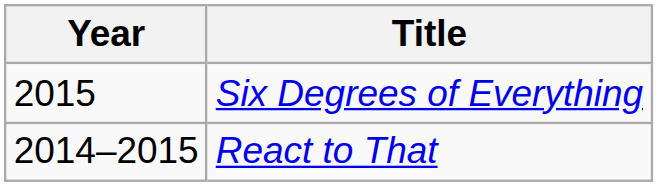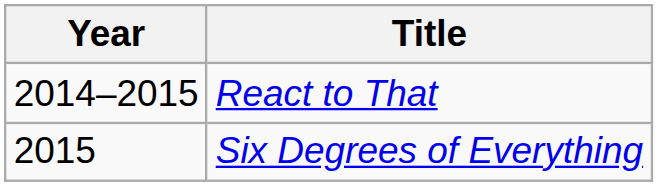rows swapped: React to That <-> Six Degrees of Everything
